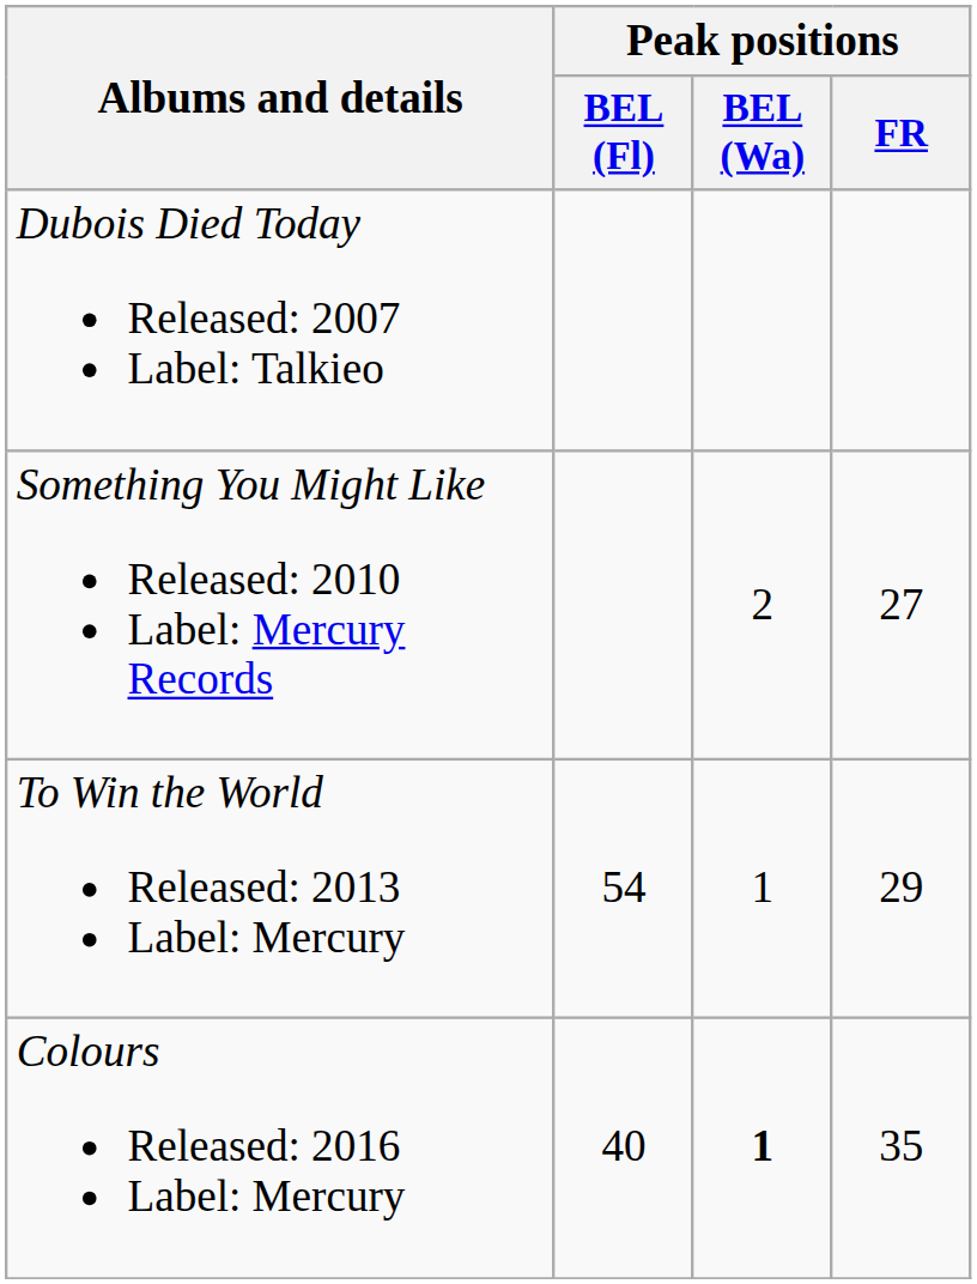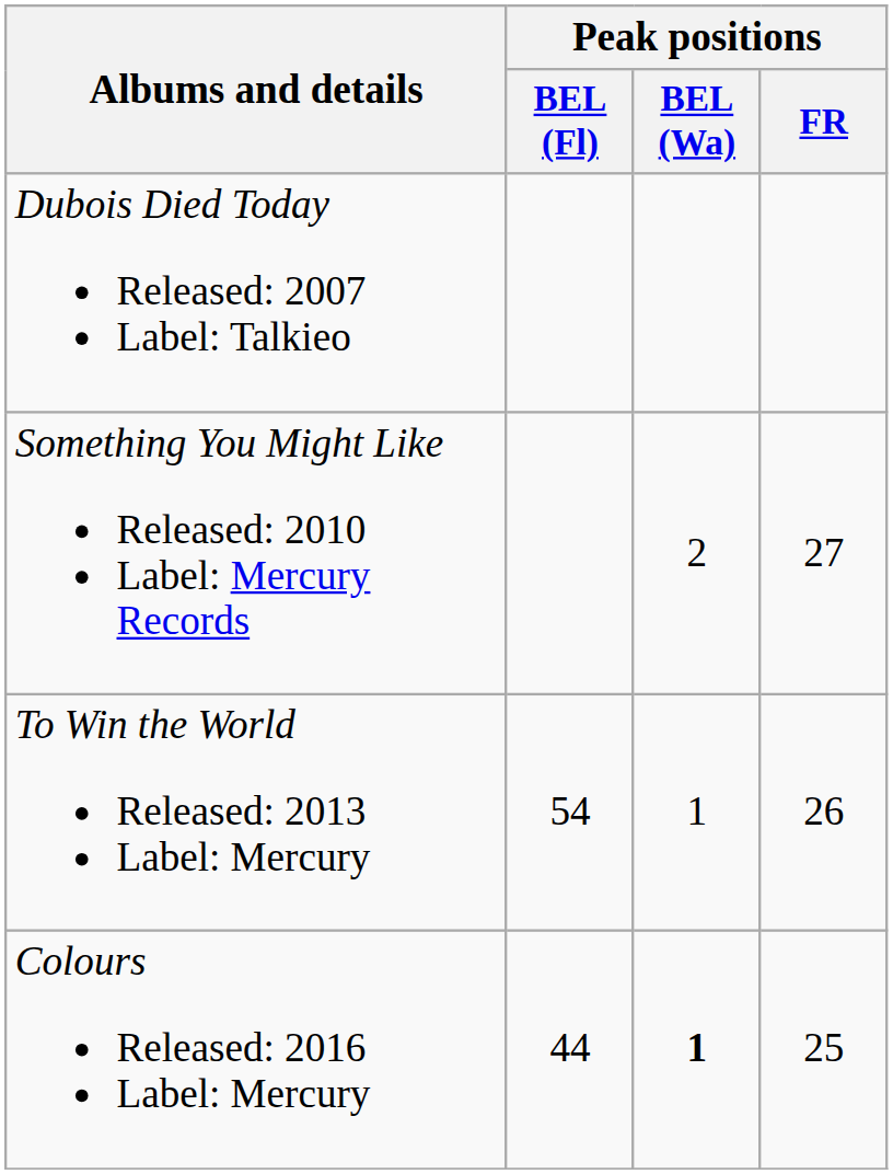To Win the World Released: 2013 Label: Mercury | Peak positions / FR: 29 -> 26
Colours Released: 2016 Label: Mercury | Peak positions / BEL (Fl): 40 -> 44
Colours Released: 2016 Label: Mercury | Peak positions / FR: 35 -> 25
